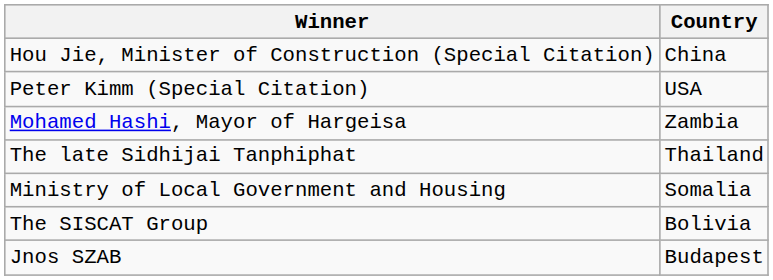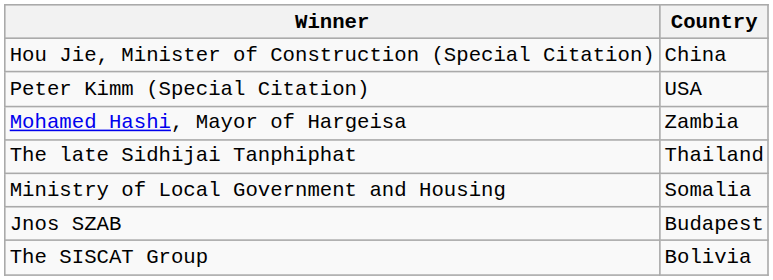rows swapped: The SISCAT Group <-> Jnos SZAB
